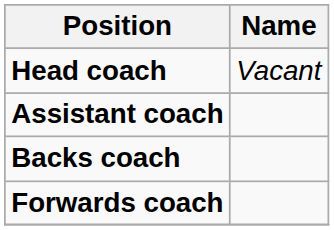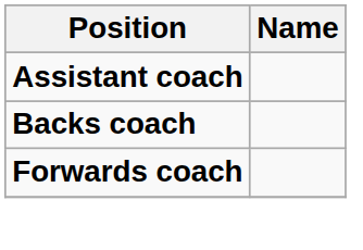- row: Head coach | Vacant
